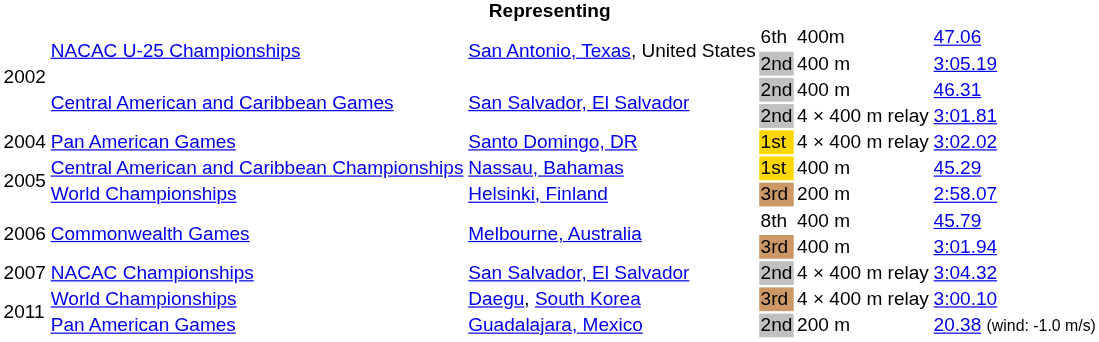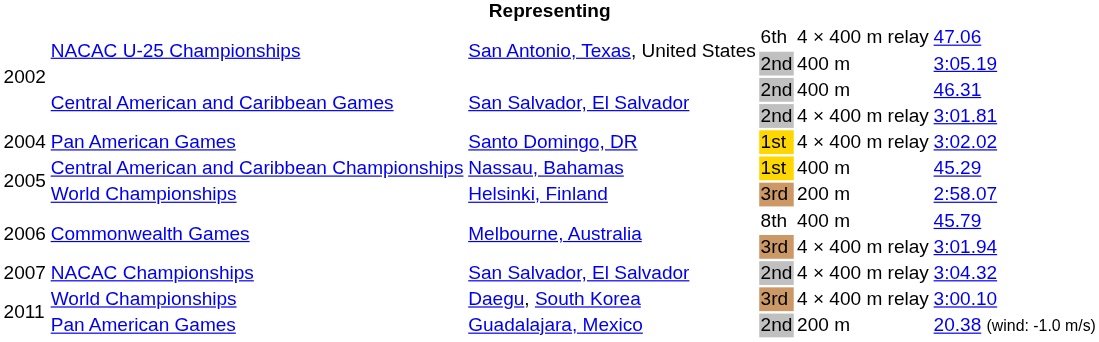San Antonio, Texas, United States / 6th | column 5: 400m -> 4 × 400 m relay
Melbourne, Australia / 3rd | column 5: 400 m -> 4 × 400 m relay
